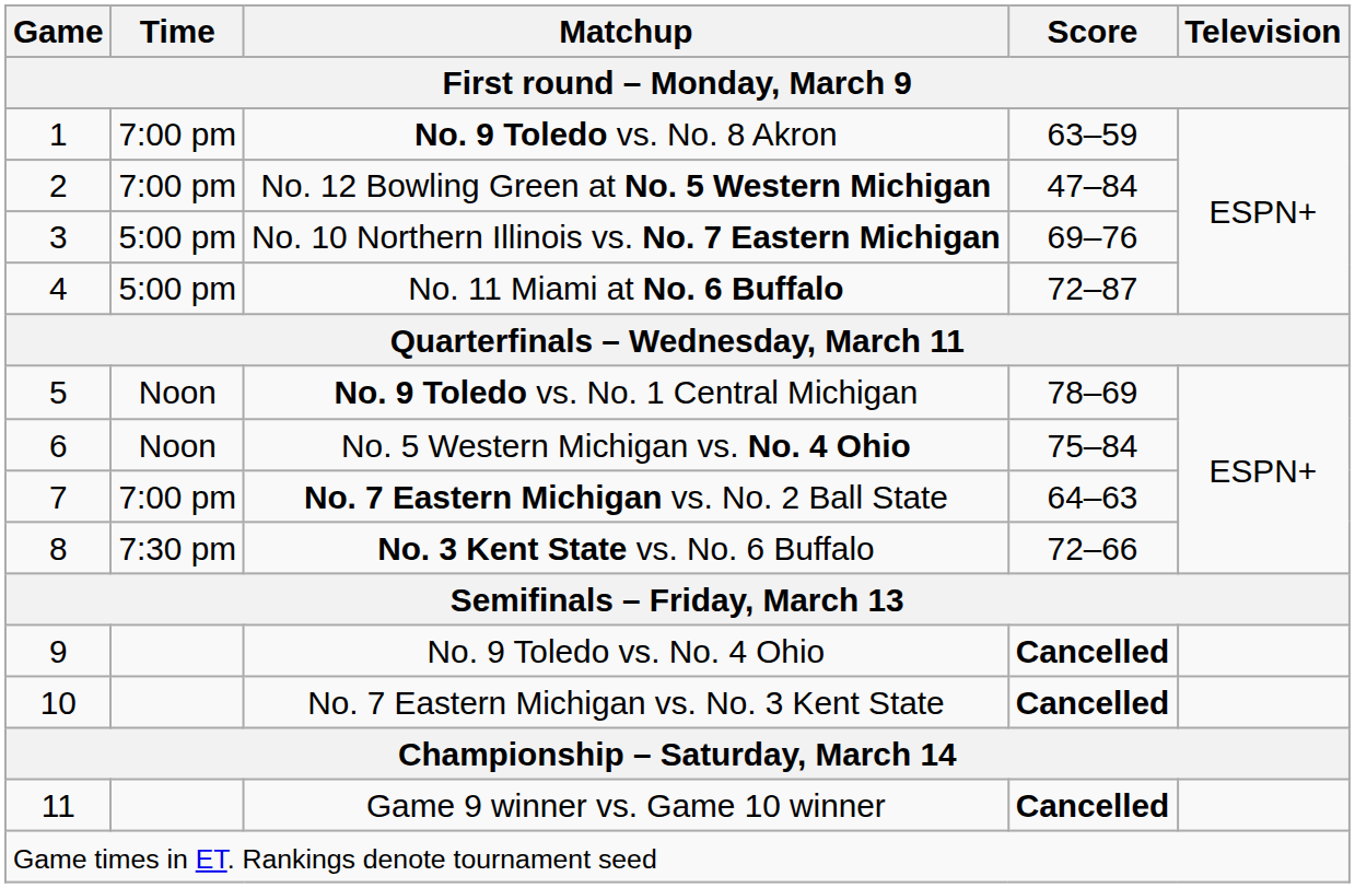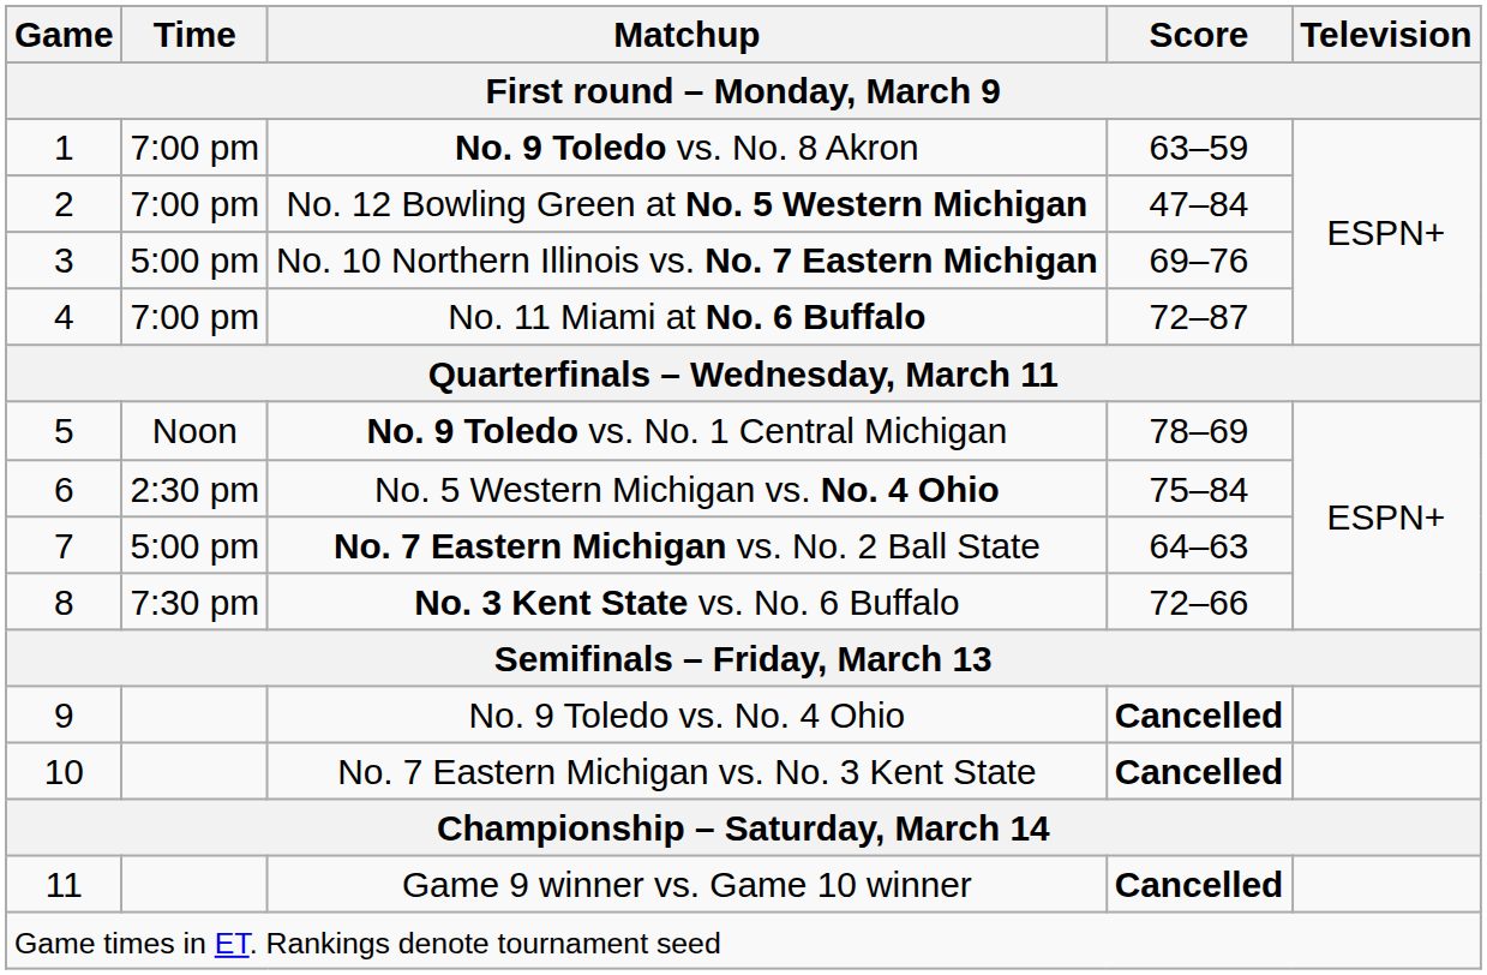No. 11 Miami at No. 6 Buffalo | Time: 5:00 pm -> 7:00 pm
No. 5 Western Michigan vs. No. 4 Ohio | Time: Noon -> 2:30 pm
No. 7 Eastern Michigan vs. No. 2 Ball State | Time: 7:00 pm -> 5:00 pm
